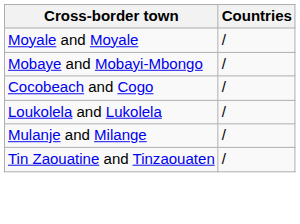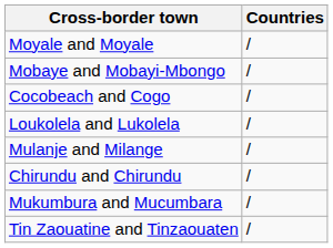+ row: Chirundu and Chirundu | /
+ row: Mukumbura and Mucumbara | /
